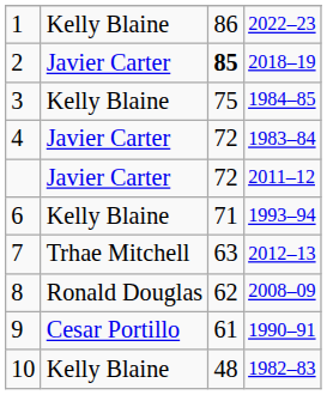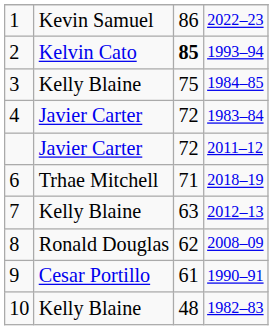1 | column 2: Kelly Blaine -> Kevin Samuel
2 | column 2: Javier Carter -> Kelvin Cato
2 | column 4: 2018–19 -> 1993–94
6 | column 2: Kelly Blaine -> Trhae Mitchell
6 | column 4: 1993–94 -> 2018–19
7 | column 2: Trhae Mitchell -> Kelly Blaine
